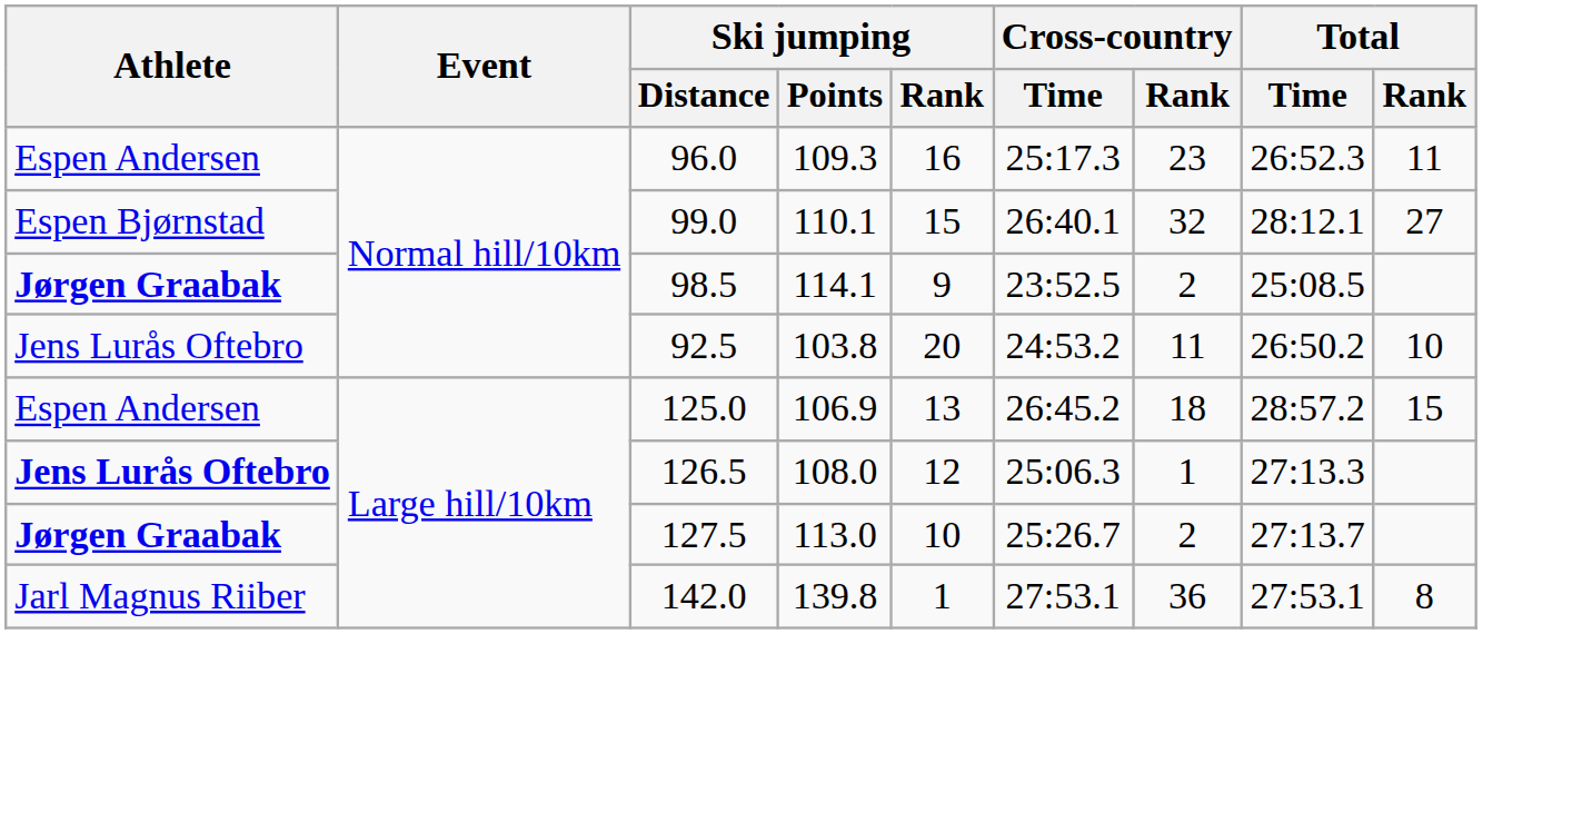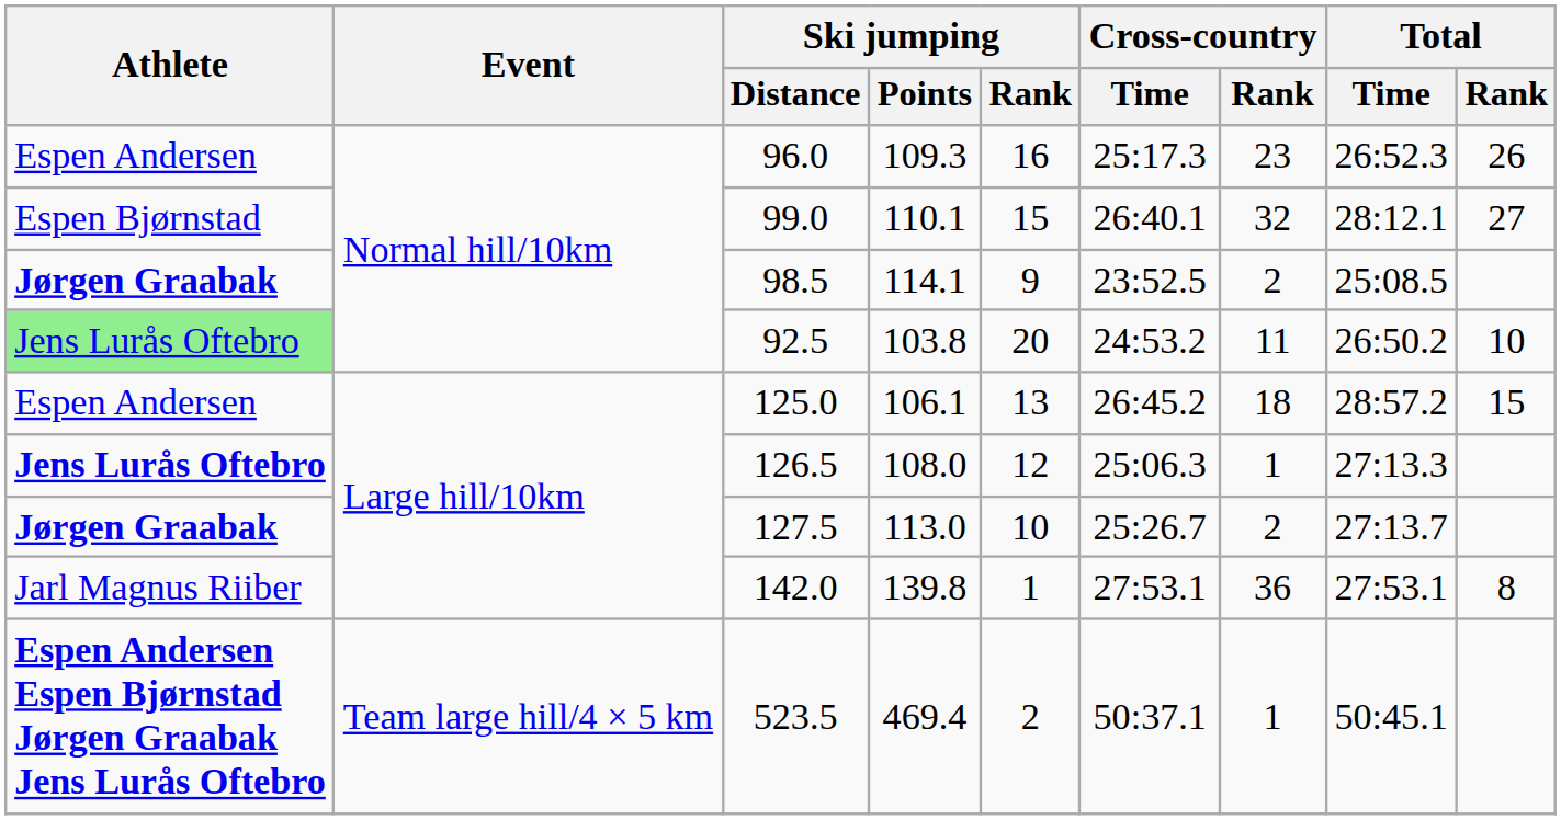96.0 | Total / Rank: 11 -> 26
92.5 | Athlete: no background -> lightgreen background
125.0 | Ski jumping / Points: 106.9 -> 106.1
+ row: Espen Andersen Espen Bjørnstad Jørgen Graabak Jens Lurås Oftebro | Team large hill/4 × 5 km | 523.5 | 469.4 | 2 | 50:37.1 | 1 | 50:45.1
